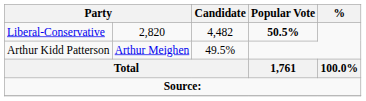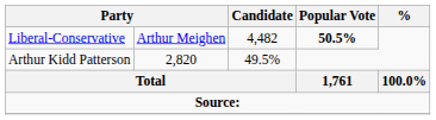Liberal-Conservative | column 2: 2,820 -> Arthur Meighen
Arthur Kidd Patterson | column 2: Arthur Meighen -> 2,820
